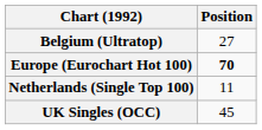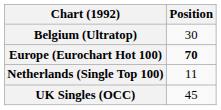Belgium (Ultratop) | Position: 27 -> 30
